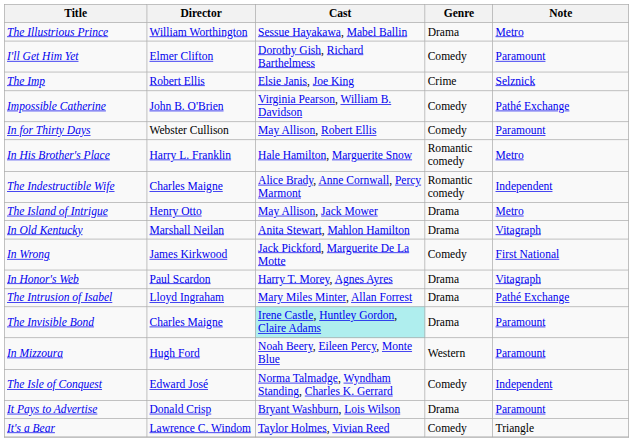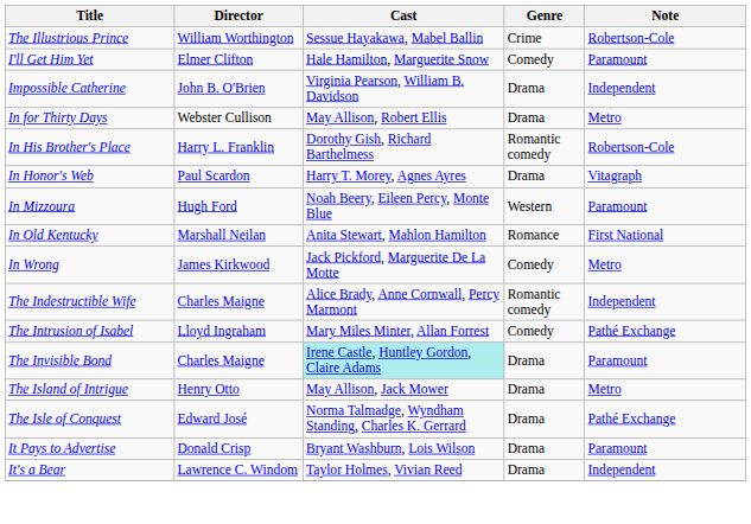The Illustrious Prince | Genre: Drama -> Crime
The Illustrious Prince | Note: Metro -> Robertson-Cole
I'll Get Him Yet | Cast: Dorothy Gish, Richard Barthelmess -> Hale Hamilton, Marguerite Snow
- row: The Imp | Robert Ellis | Elsie Janis, Joe King | Crime | Selznick
Impossible Catherine | Genre: Comedy -> Drama
Impossible Catherine | Note: Pathé Exchange -> Independent
In for Thirty Days | Genre: Comedy -> Drama
In for Thirty Days | Note: Paramount -> Metro
In His Brother's Place | Cast: Hale Hamilton, Marguerite Snow -> Dorothy Gish, Richard Barthelmess
In His Brother's Place | Note: Metro -> Robertson-Cole
rows swapped: In Honor's Web <-> The Indestructible Wife
rows swapped: In Mizzoura <-> The Island of Intrigue
In Old Kentucky | Genre: Drama -> Romance
In Old Kentucky | Note: Vitagraph -> First National
In Wrong | Note: First National -> Metro
The Intrusion of Isabel | Genre: Drama -> Comedy
The Isle of Conquest | Genre: Comedy -> Drama
The Isle of Conquest | Note: Independent -> Pathé Exchange
It's a Bear | Genre: Comedy -> Drama
It's a Bear | Note: Triangle -> Independent
